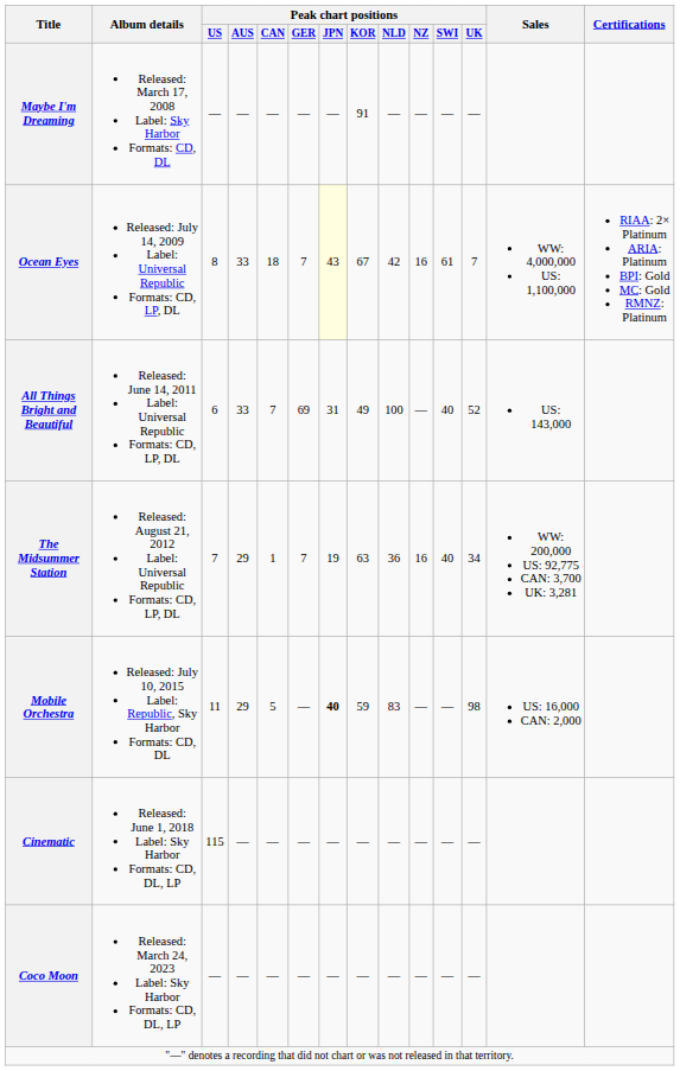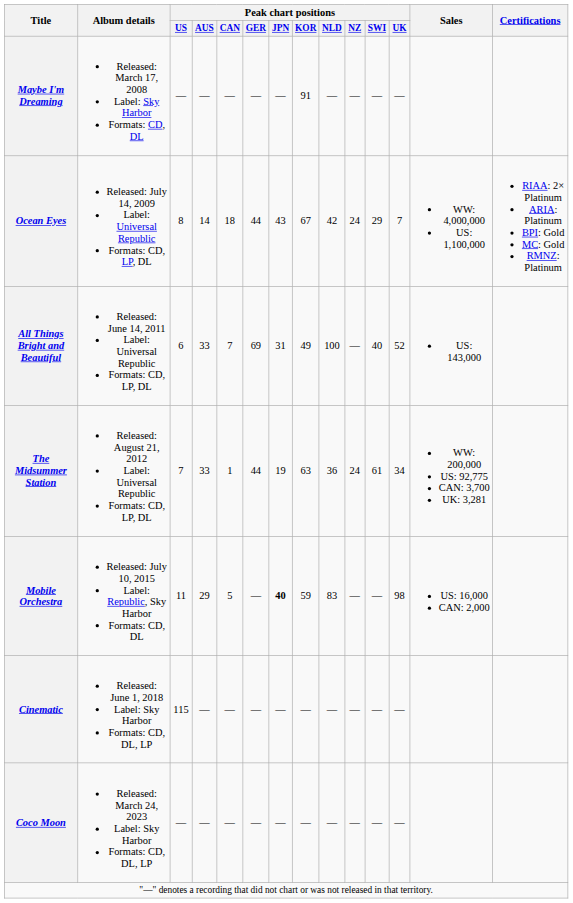Ocean Eyes | Peak chart positions / AUS: 33 -> 14
Ocean Eyes | Peak chart positions / GER: 7 -> 44
Ocean Eyes | Peak chart positions / JPN: lightyellow background -> no background
Ocean Eyes | Peak chart positions / NZ: 16 -> 24
Ocean Eyes | Peak chart positions / SWI: 61 -> 29
The Midsummer Station | Peak chart positions / AUS: 29 -> 33
The Midsummer Station | Peak chart positions / GER: 7 -> 44
The Midsummer Station | Peak chart positions / NZ: 16 -> 24
The Midsummer Station | Peak chart positions / SWI: 40 -> 61
